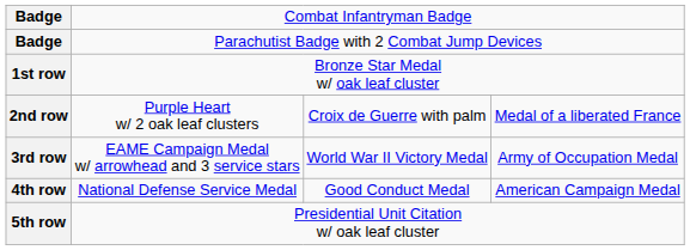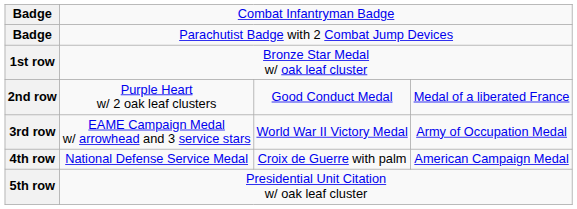2nd row | column 3: Croix de Guerre with palm -> Good Conduct Medal
4th row | column 3: Good Conduct Medal -> Croix de Guerre with palm
